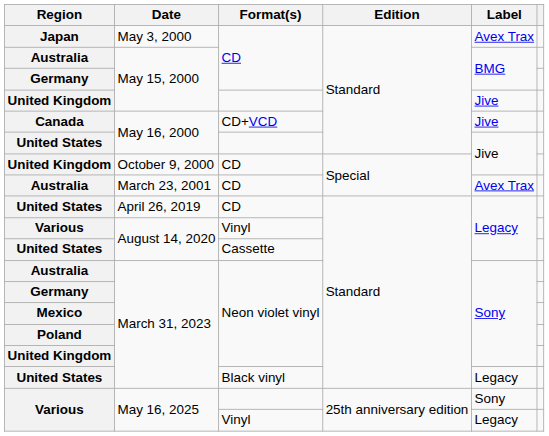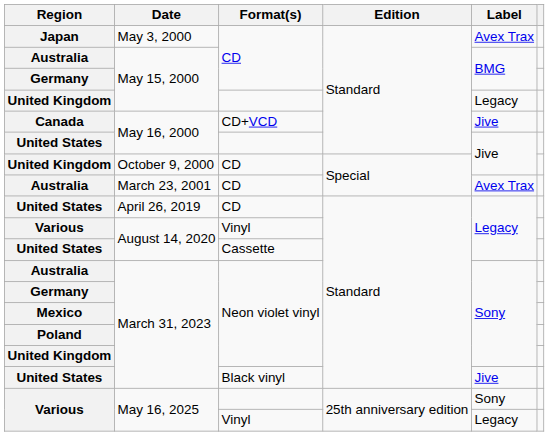United Kingdom / May 15, 2000 | Label: Jive -> Legacy
United States / March 31, 2023 | Label: Legacy -> Jive
